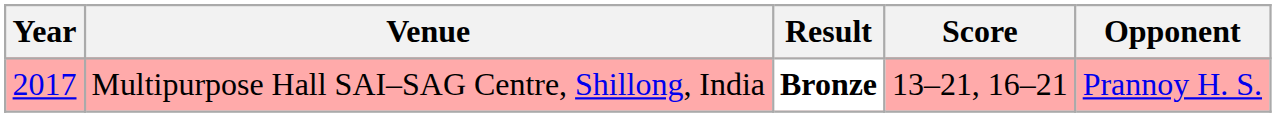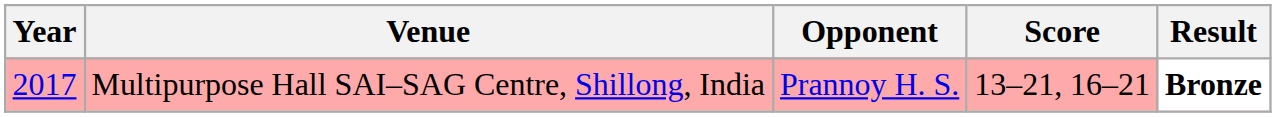columns swapped: Opponent <-> Result
